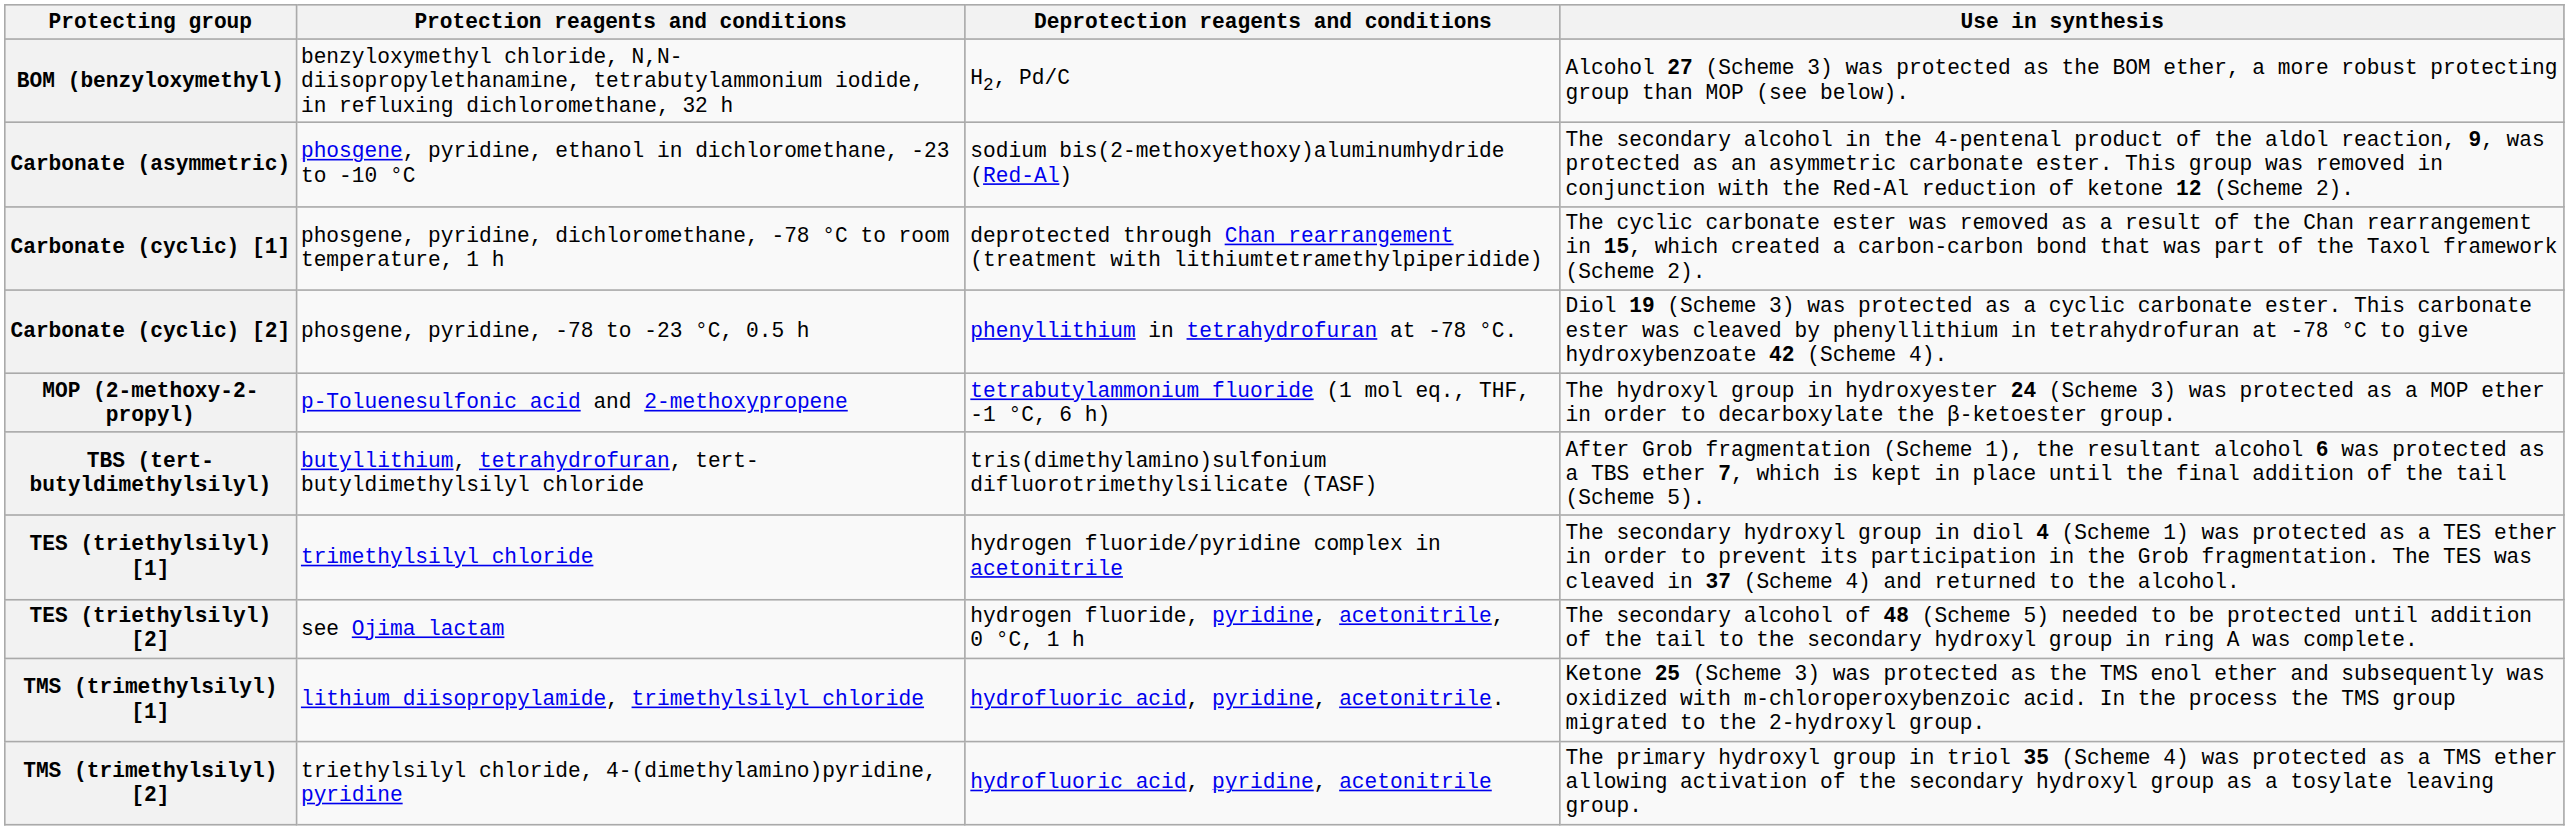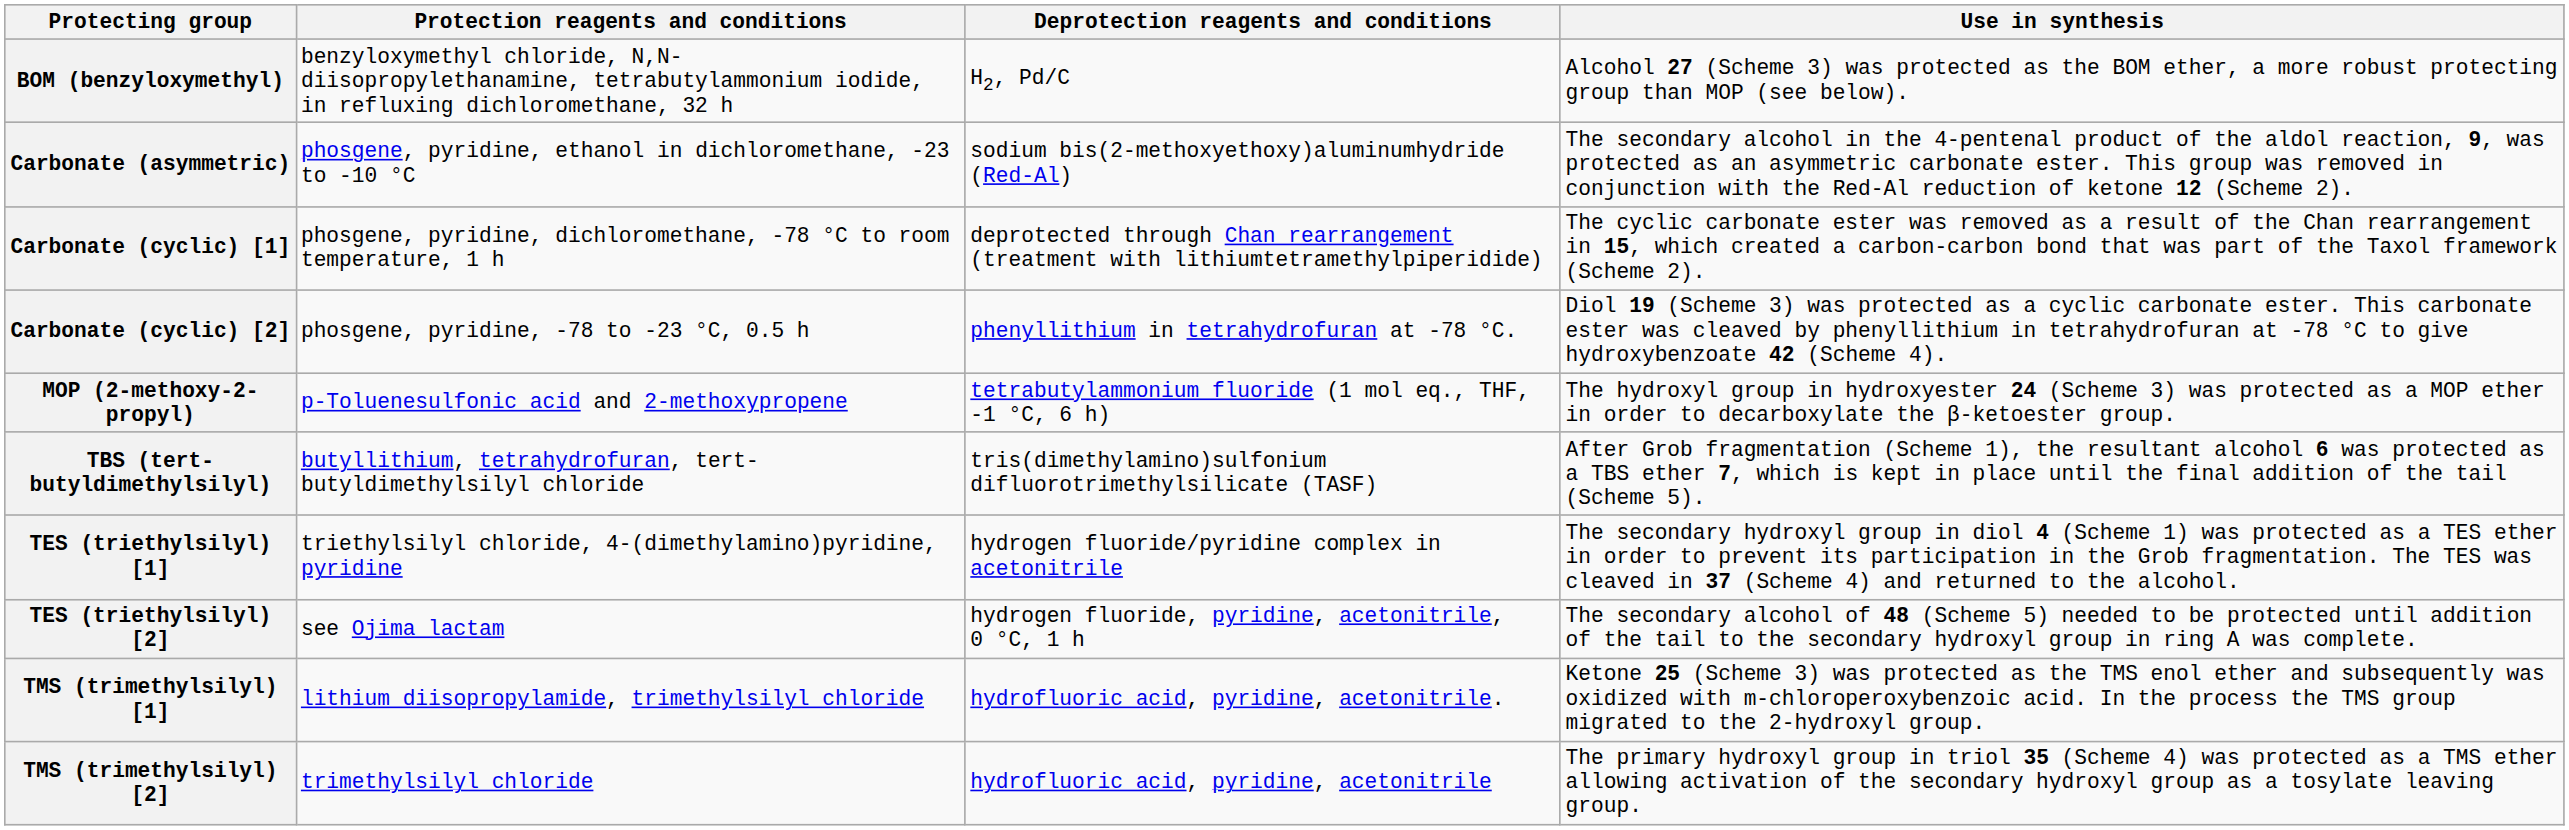TES (triethylsilyl) [1] | Protection reagents and conditions: trimethylsilyl chloride -> triethylsilyl chloride, 4-(dimethylamino)pyridine, pyridine
TMS (trimethylsilyl) [2] | Protection reagents and conditions: triethylsilyl chloride, 4-(dimethylamino)pyridine, pyridine -> trimethylsilyl chloride
